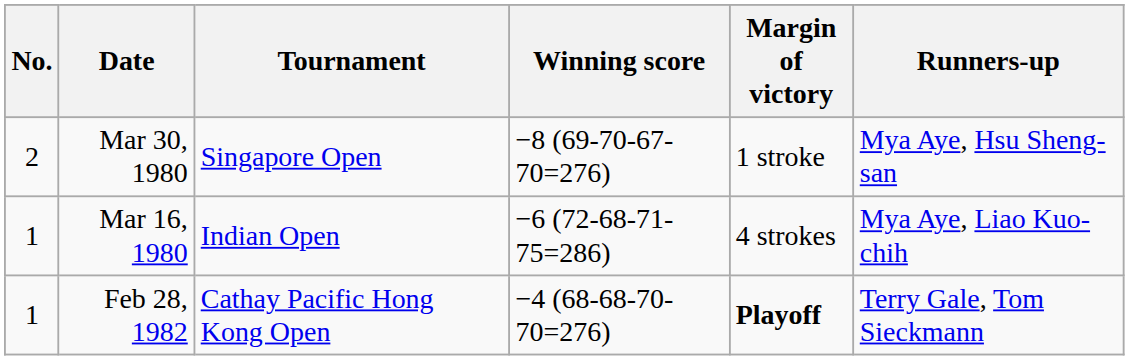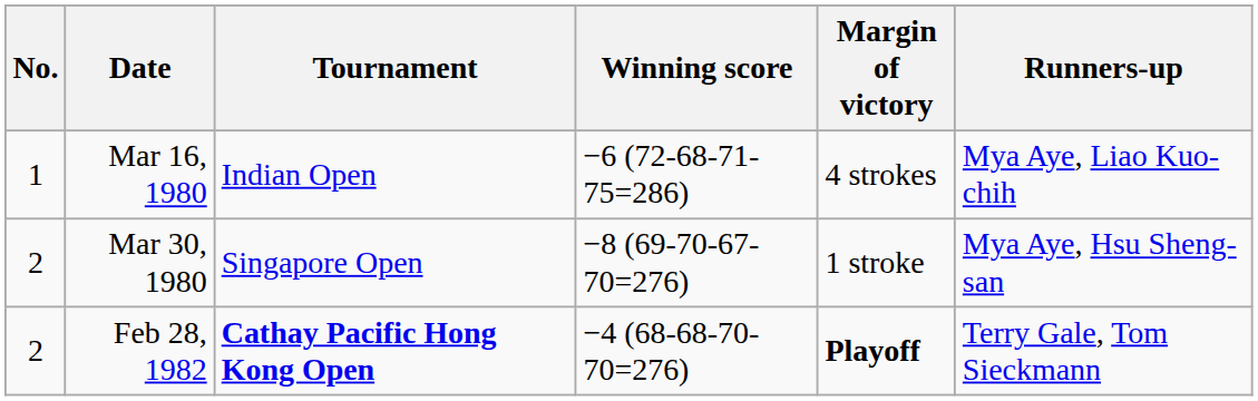rows swapped: Mar 16, 1980 <-> Mar 30, 1980
Feb 28, 1982 | No.: 1 -> 2
Feb 28, 1982 | Tournament: normal -> bold
